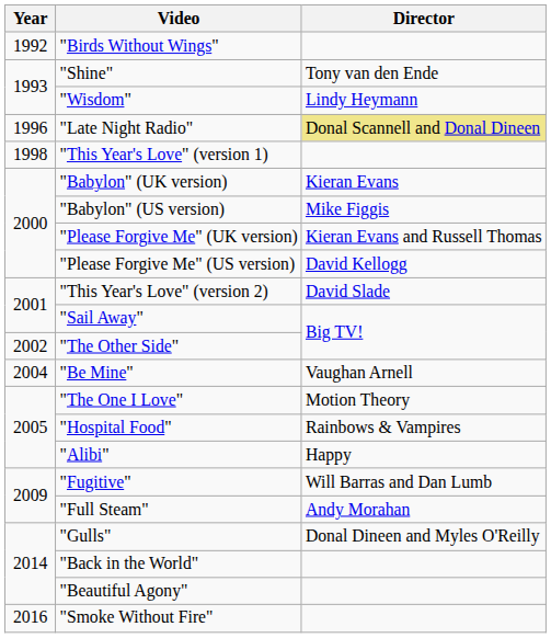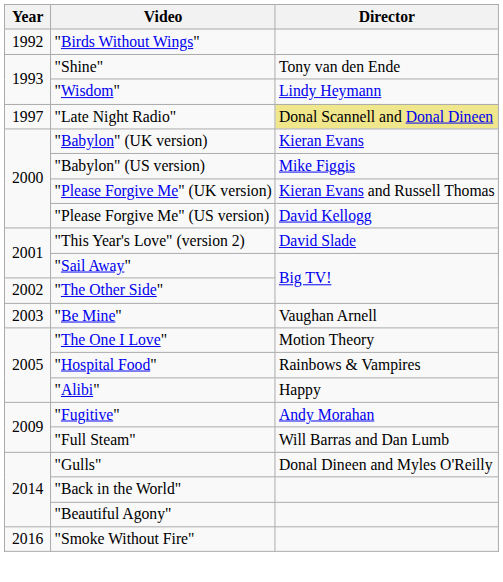"Late Night Radio" | Year: 1996 -> 1997
- row: 1998 | "This Year's Love" (version 1)
"Be Mine" | Year: 2004 -> 2003
"Fugitive" | Director: Will Barras and Dan Lumb -> Andy Morahan
"Full Steam" | Director: Andy Morahan -> Will Barras and Dan Lumb
